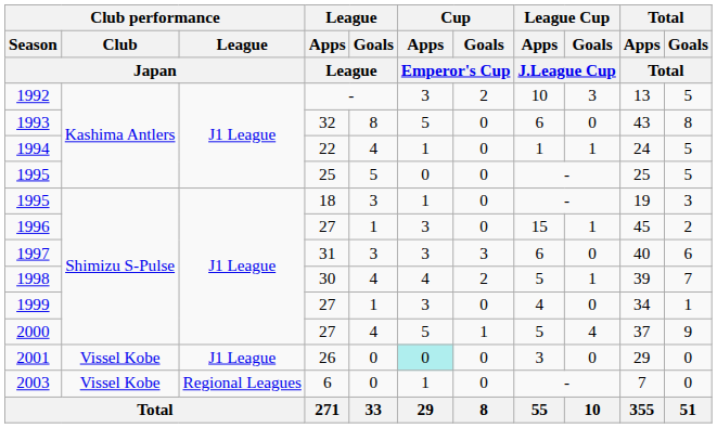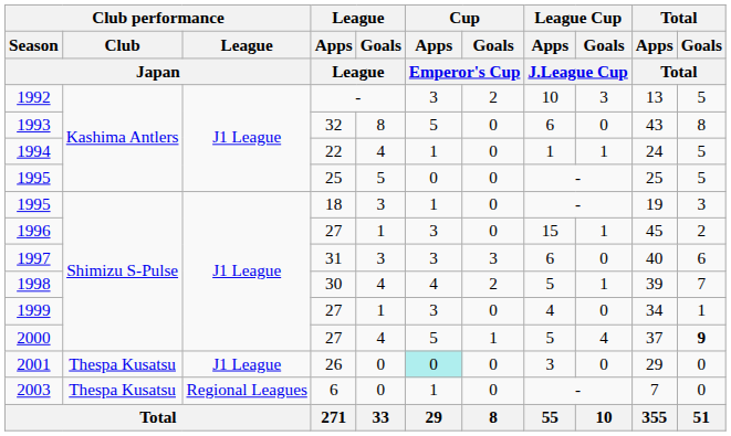2000 | Total / Goals / Total: normal -> bold
2001 | Club performance / Club / Japan: Vissel Kobe -> Thespa Kusatsu
2003 | Club performance / Club / Japan: Vissel Kobe -> Thespa Kusatsu
